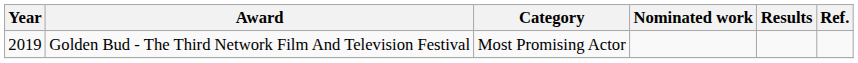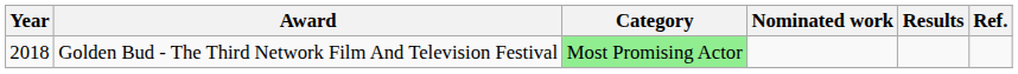Golden Bud - The Third Network Film And Television Festival | Year: 2019 -> 2018
Golden Bud - The Third Network Film And Television Festival | Category: no background -> lightgreen background
